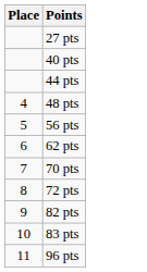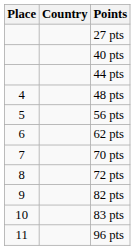+ column: Country
